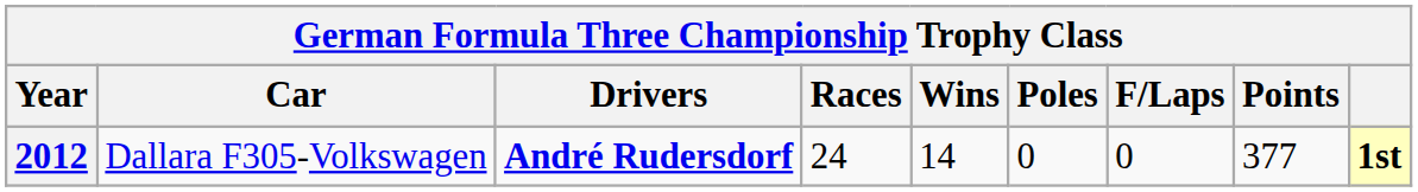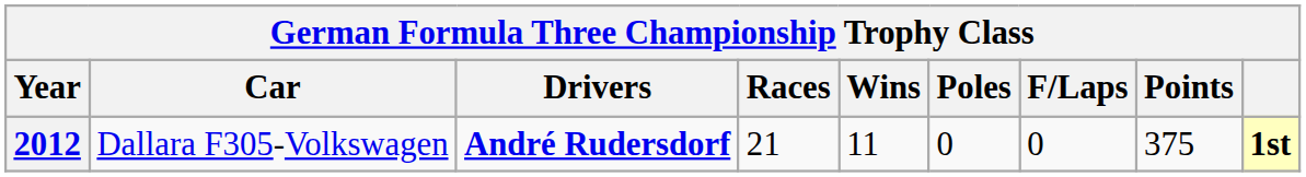2012 | Races: 24 -> 21
2012 | Wins: 14 -> 11
2012 | Points: 377 -> 375
